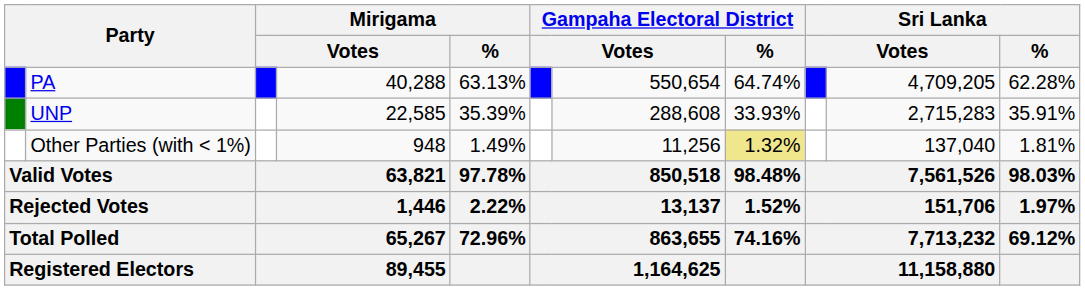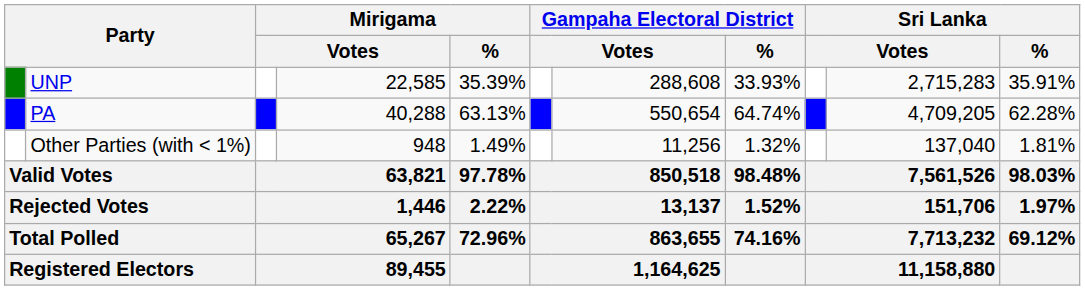rows swapped: PA <-> UNP
Other Parties (with < 1%) | Gampaha Electoral District / %: khaki background -> no background
